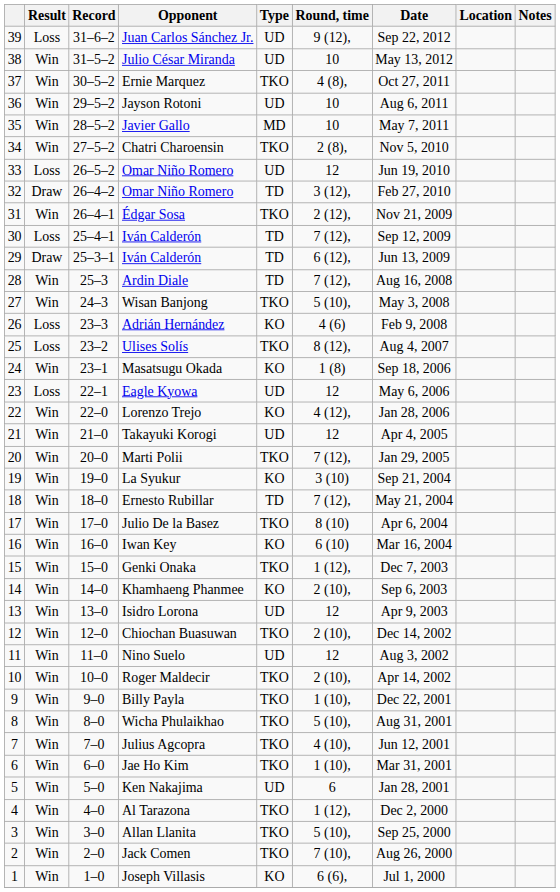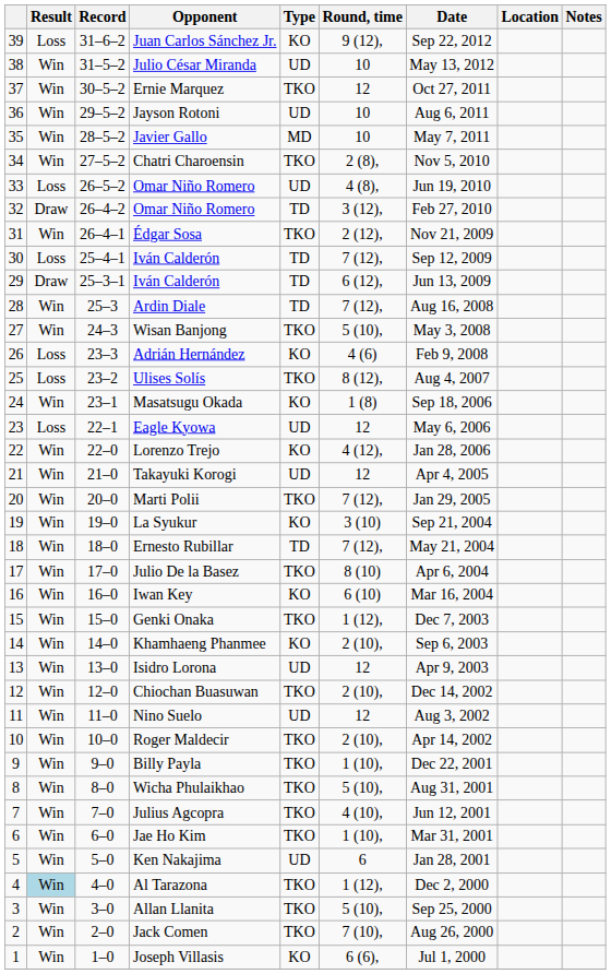Juan Carlos Sánchez Jr. | Type: UD -> KO
Ernie Marquez | Round, time: 4 (8), -> 12
33 / Omar Niño Romero | Round, time: 12 -> 4 (8),
Al Tarazona | Result: no background -> lightblue background
